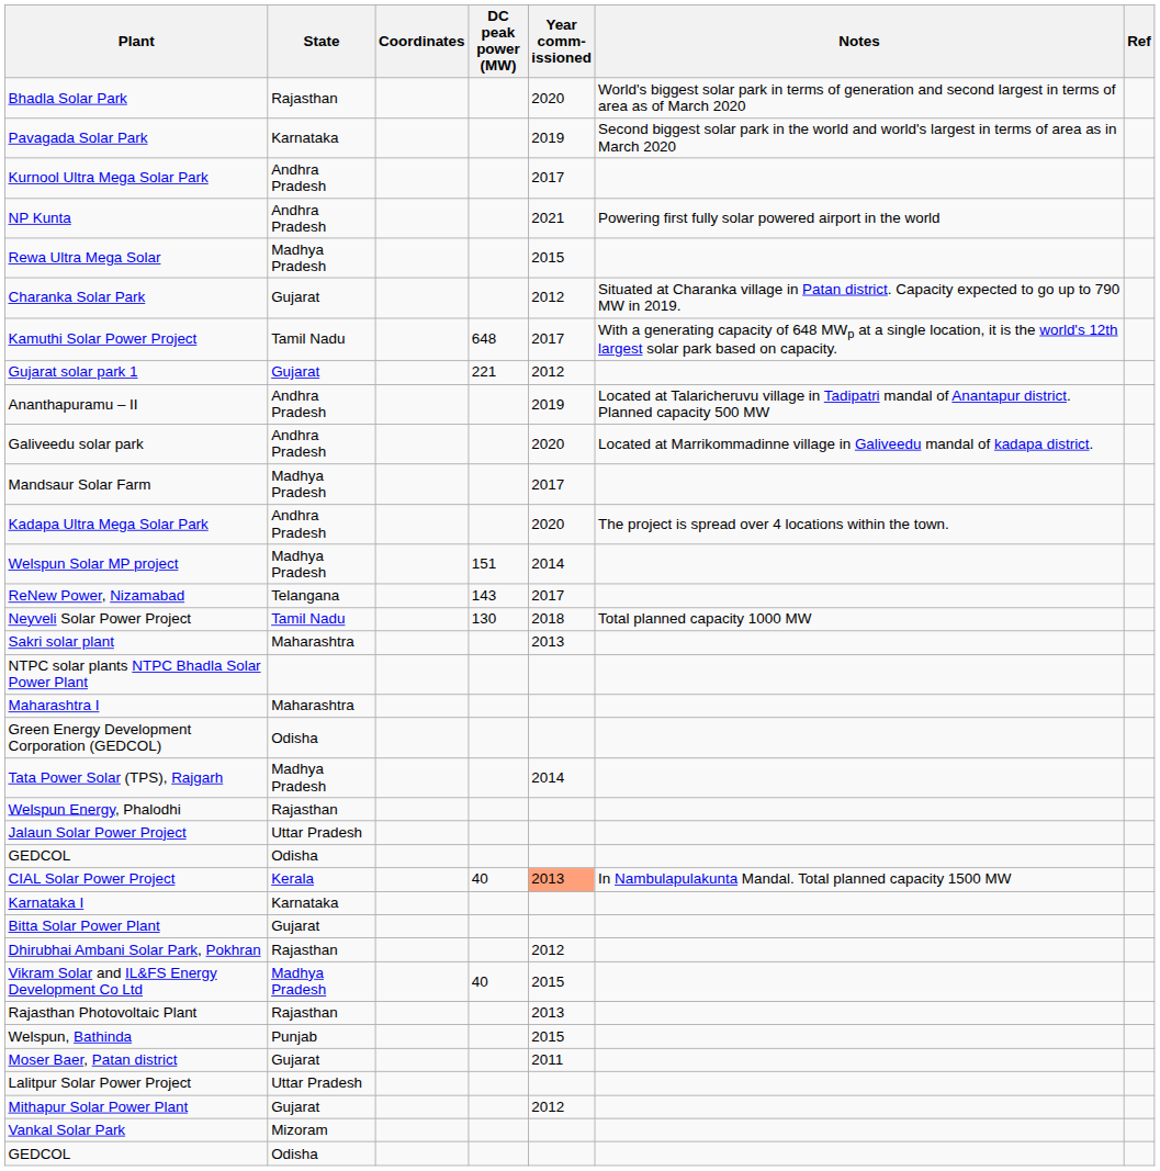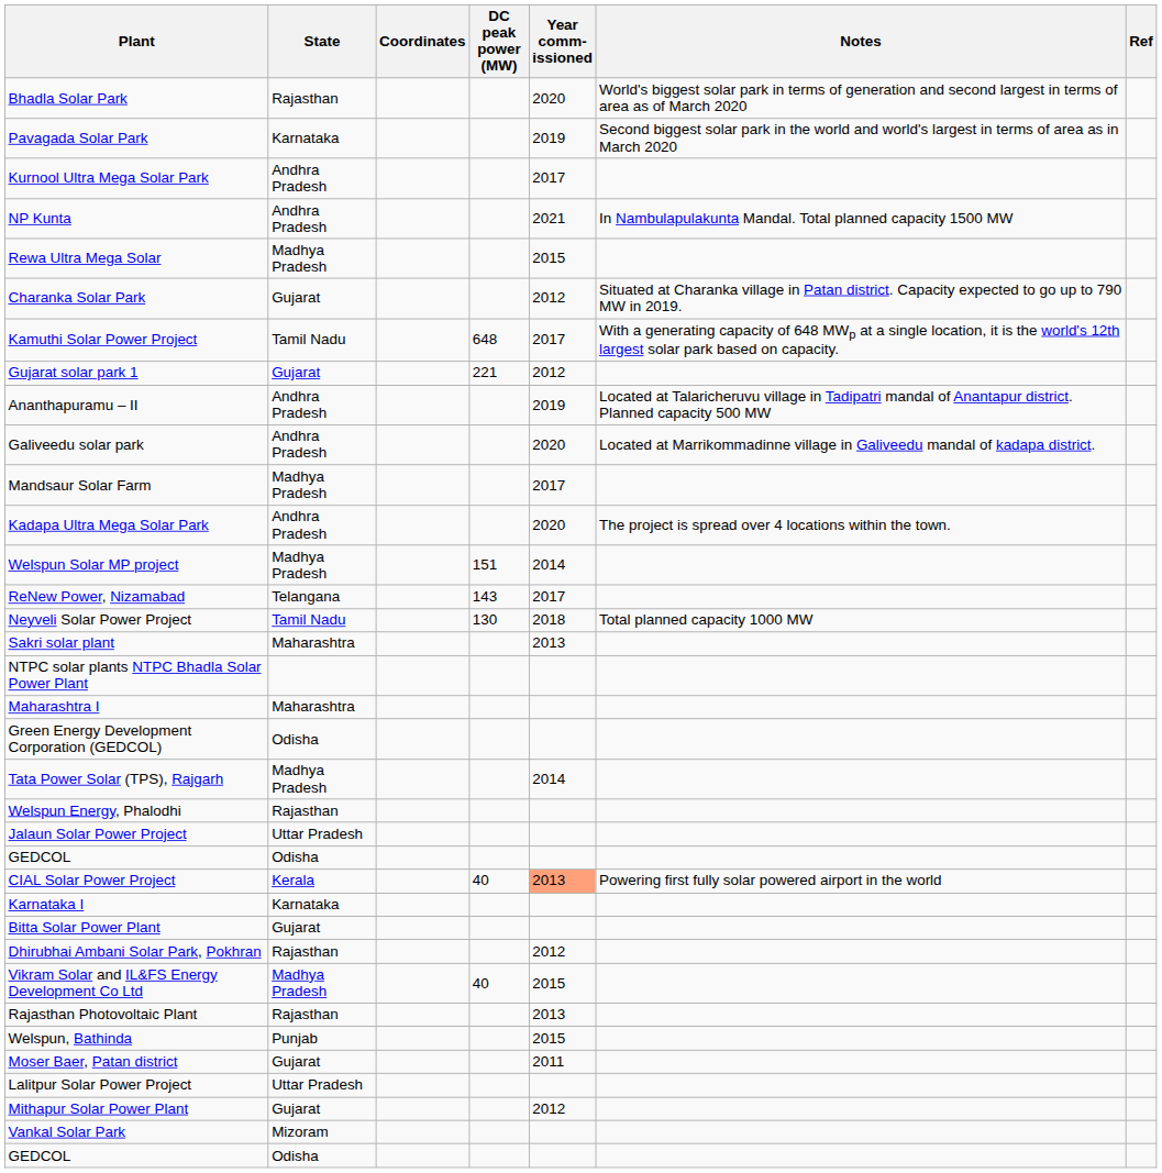NP Kunta | Notes: Powering first fully solar powered airport in the world -> In Nambulapulakunta Mandal. Total planned capacity 1500 MW
CIAL Solar Power Project | Notes: In Nambulapulakunta Mandal. Total planned capacity 1500 MW -> Powering first fully solar powered airport in the world
